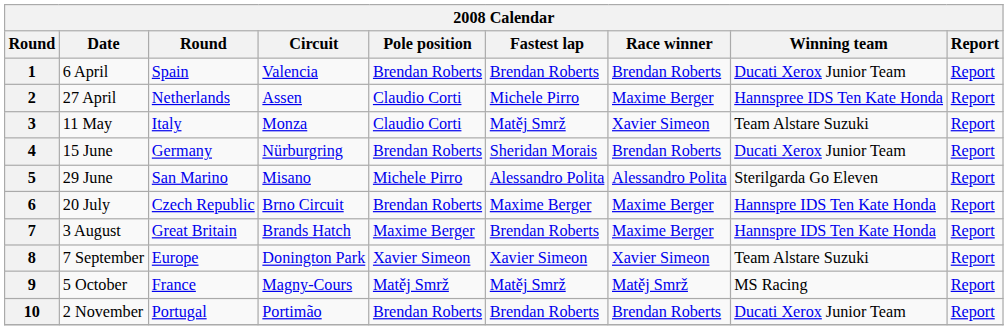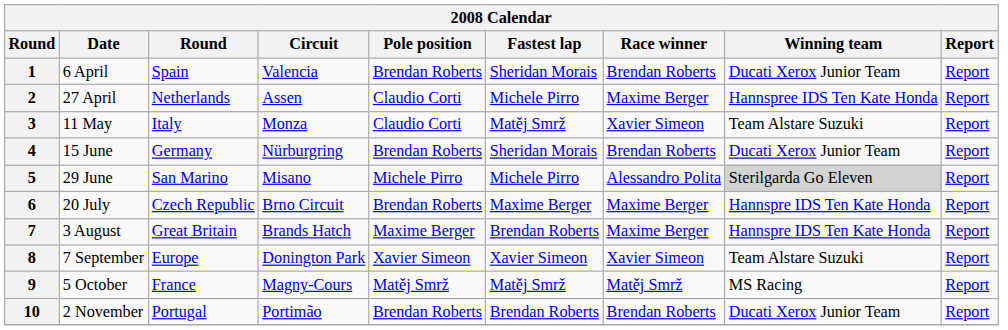1 | Fastest lap: Brendan Roberts -> Sheridan Morais
5 | Fastest lap: Alessandro Polita -> Michele Pirro
5 | Winning team: no background -> lightgrey background
